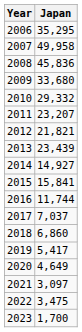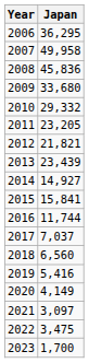2006 | Japan: 35,295 -> 36,295
2011 | Japan: 23,207 -> 23,205
2018 | Japan: 6,860 -> 6,560
2019 | Japan: 5,417 -> 5,416
2020 | Japan: 4,649 -> 4,149
